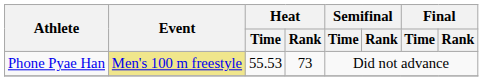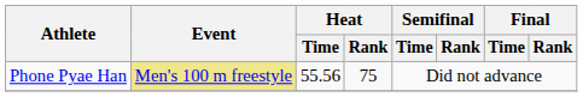Phone Pyae Han | Heat / Time: 55.53 -> 55.56
Phone Pyae Han | Heat / Rank: 73 -> 75
